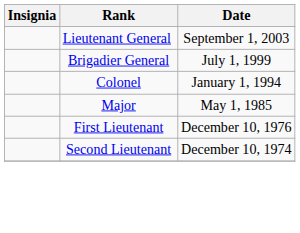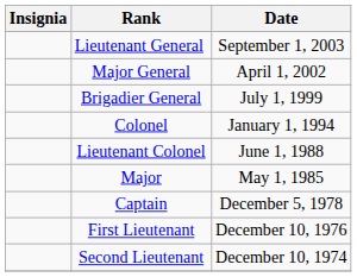+ row: Major General | April 1, 2002
+ row: Lieutenant Colonel | June 1, 1988
+ row: Captain | December 5, 1978
